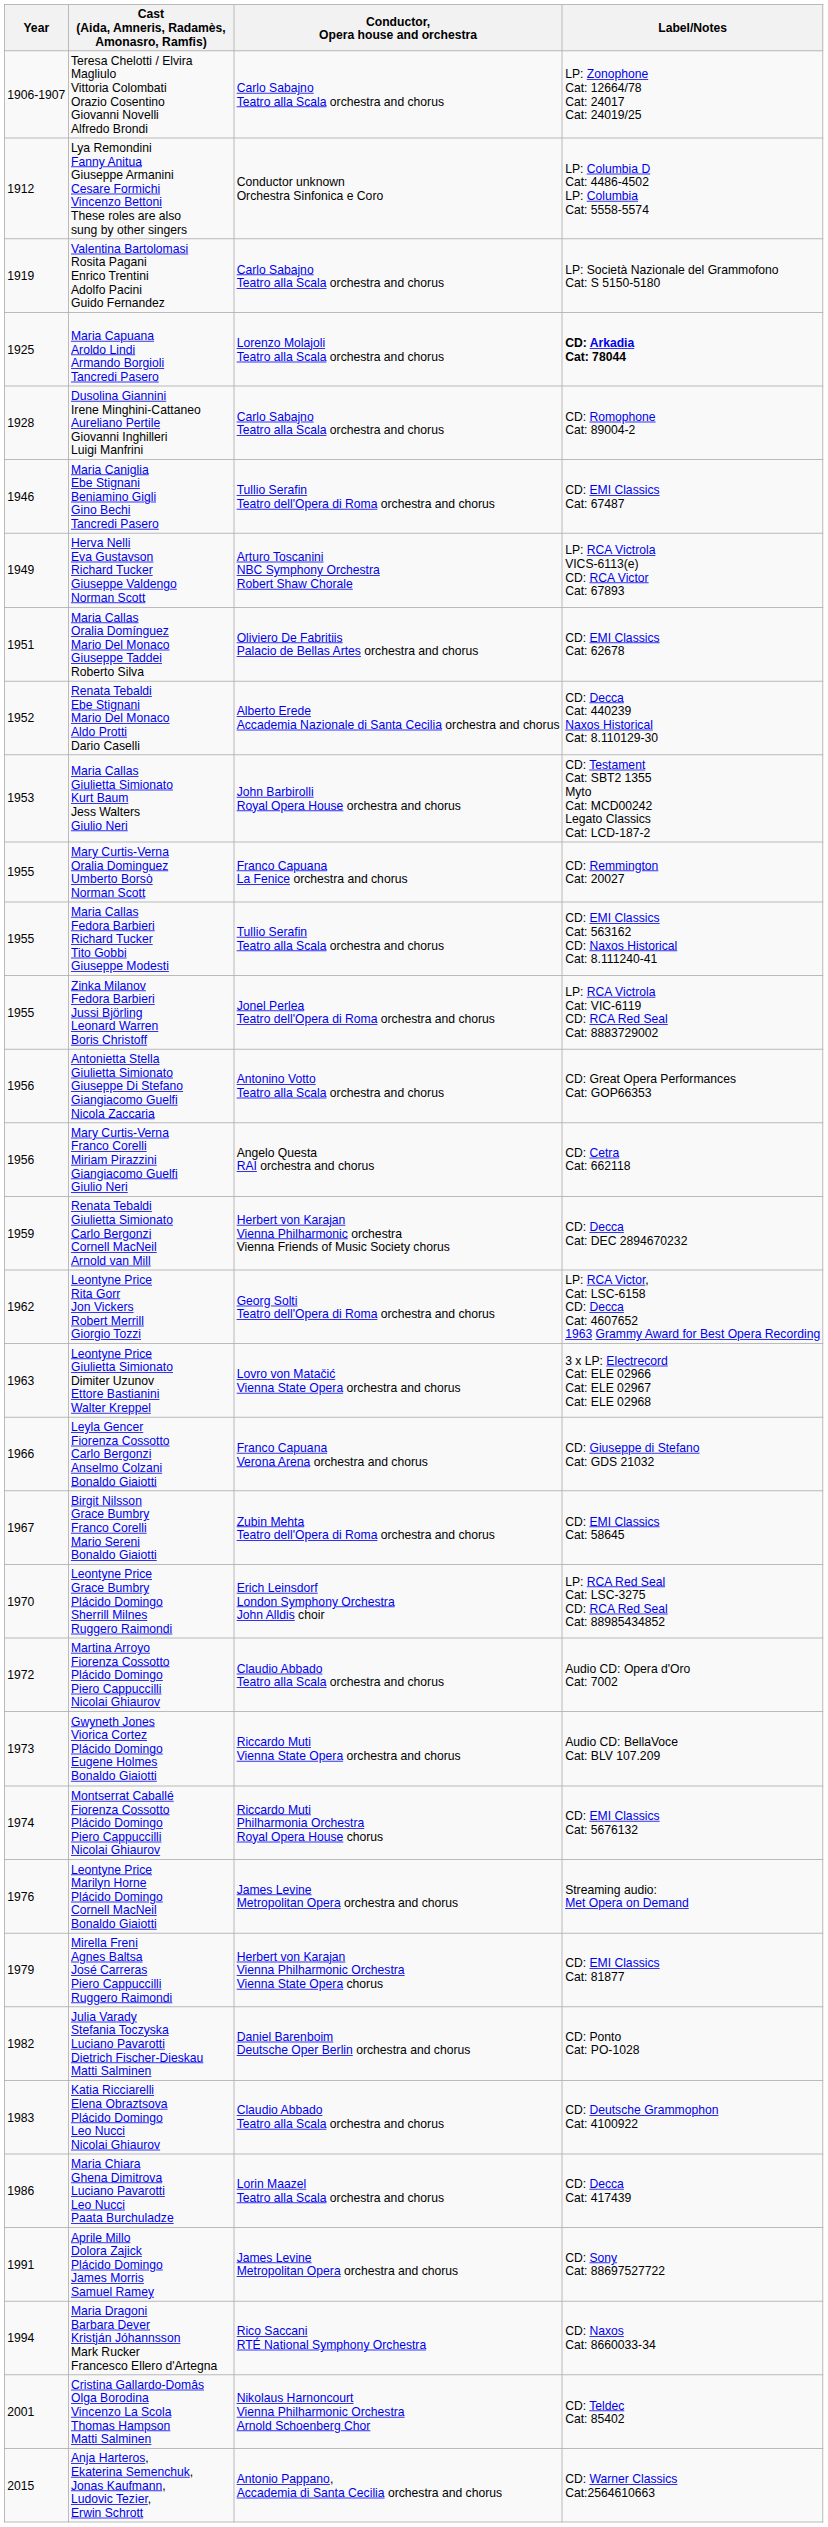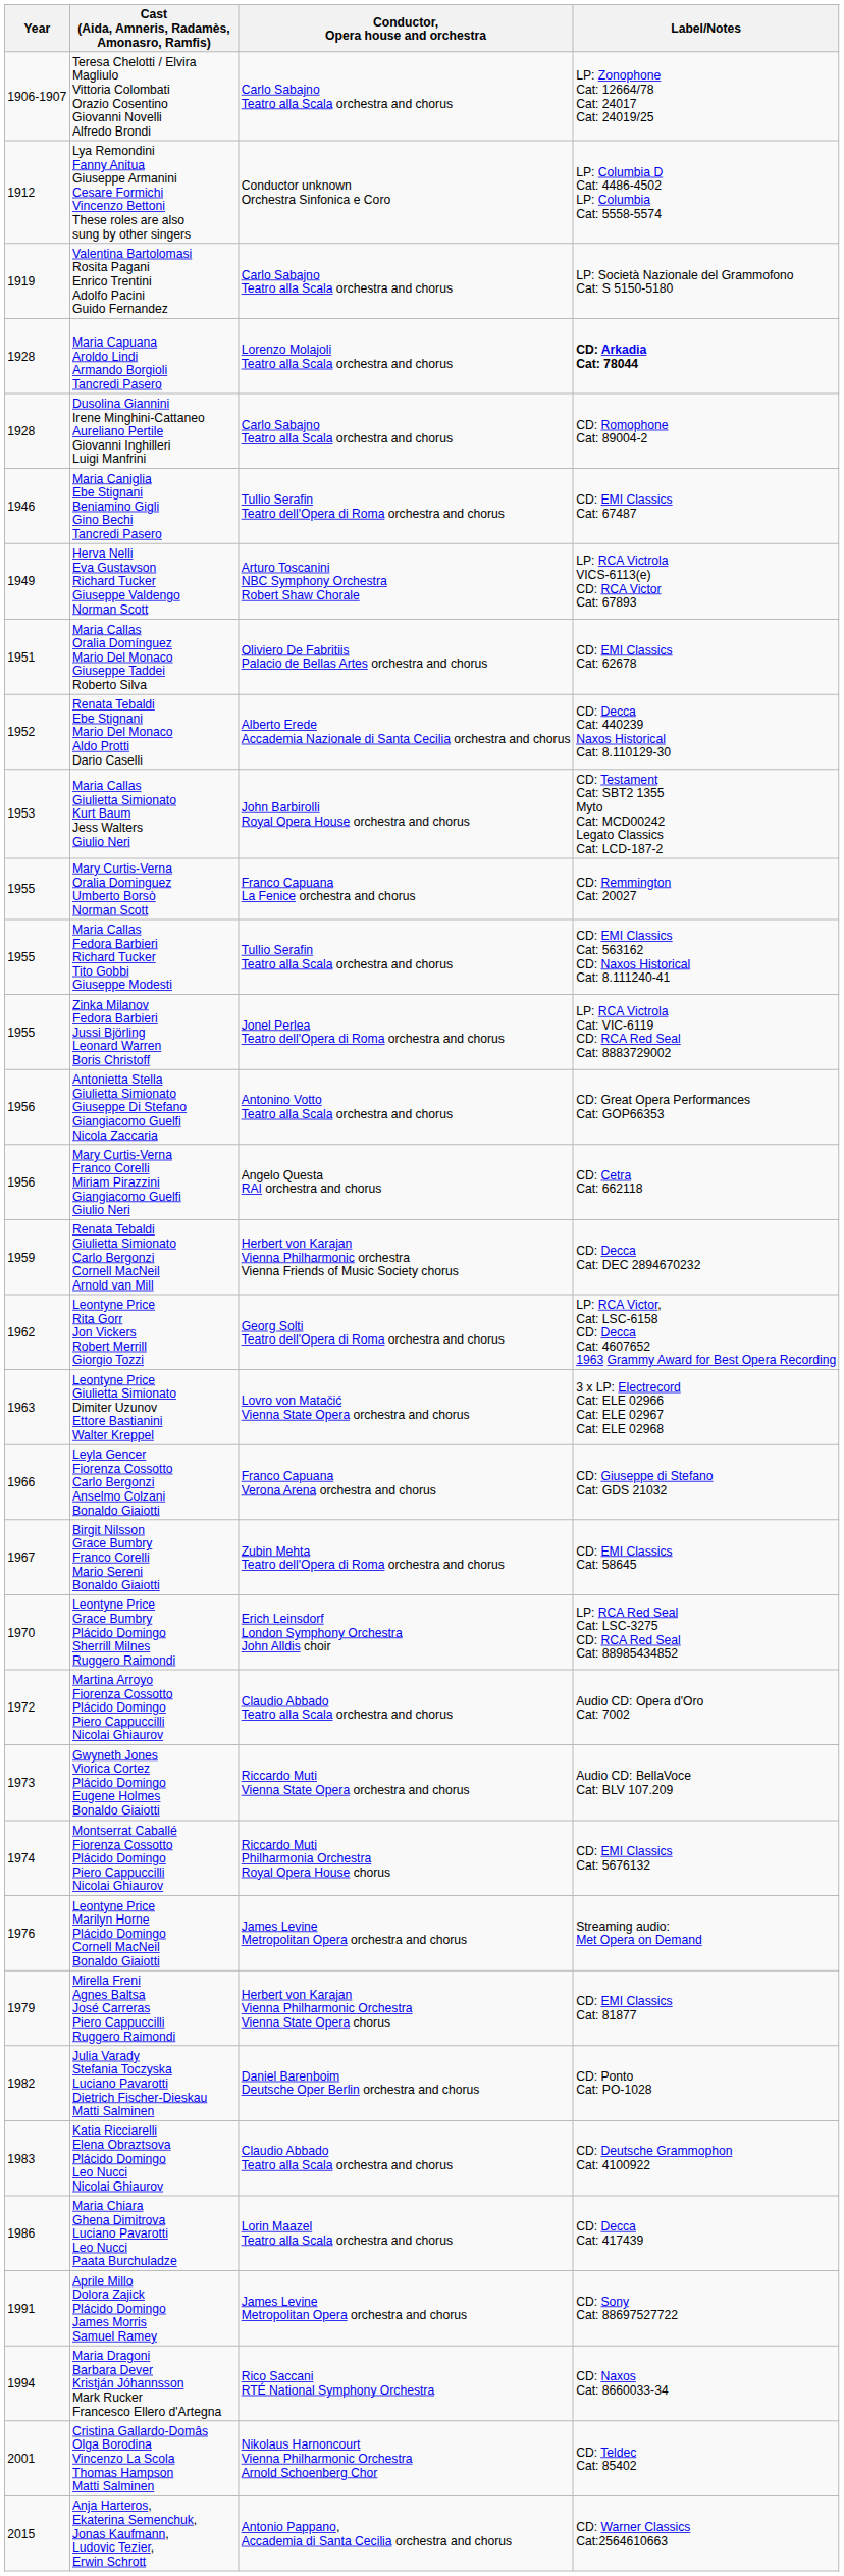Maria Capuana Aroldo Lindi Armando Borgioli Tancredi Pasero | Year: 1925 -> 1928
